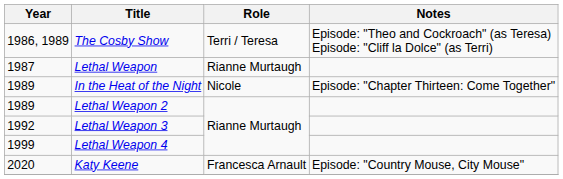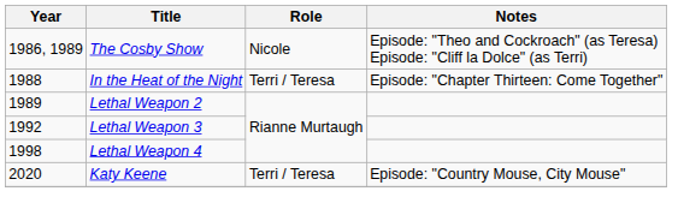The Cosby Show | Role: Terri / Teresa -> Nicole
- row: 1987 | Lethal Weapon | Rianne Murtaugh
In the Heat of the Night | Year: 1989 -> 1988
In the Heat of the Night | Role: Nicole -> Terri / Teresa
Lethal Weapon 4 | Year: 1999 -> 1998
Katy Keene | Role: Francesca Arnault -> Terri / Teresa
